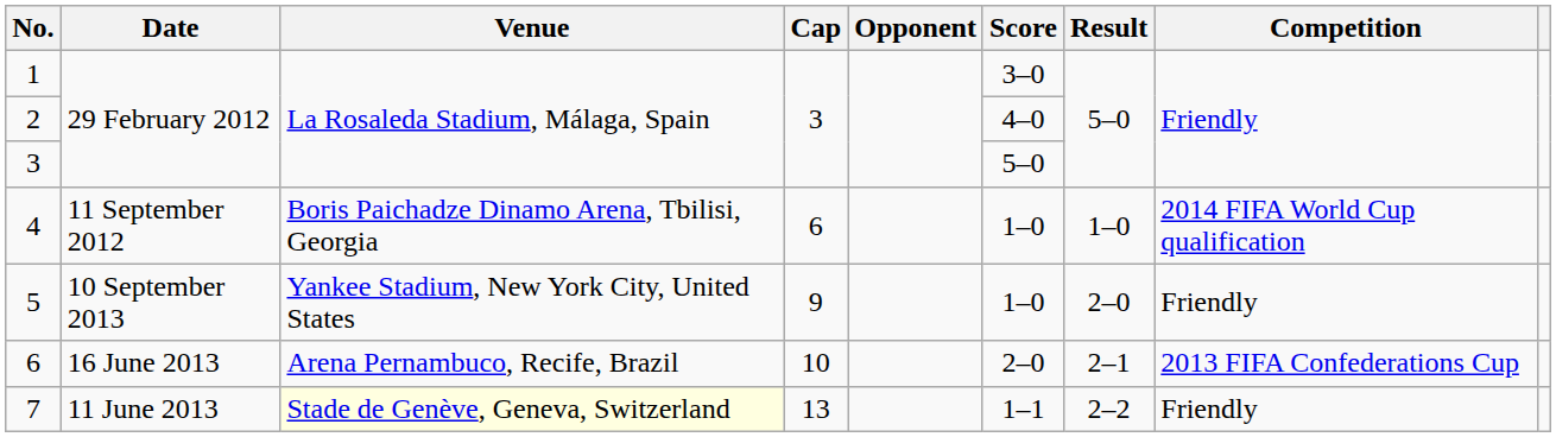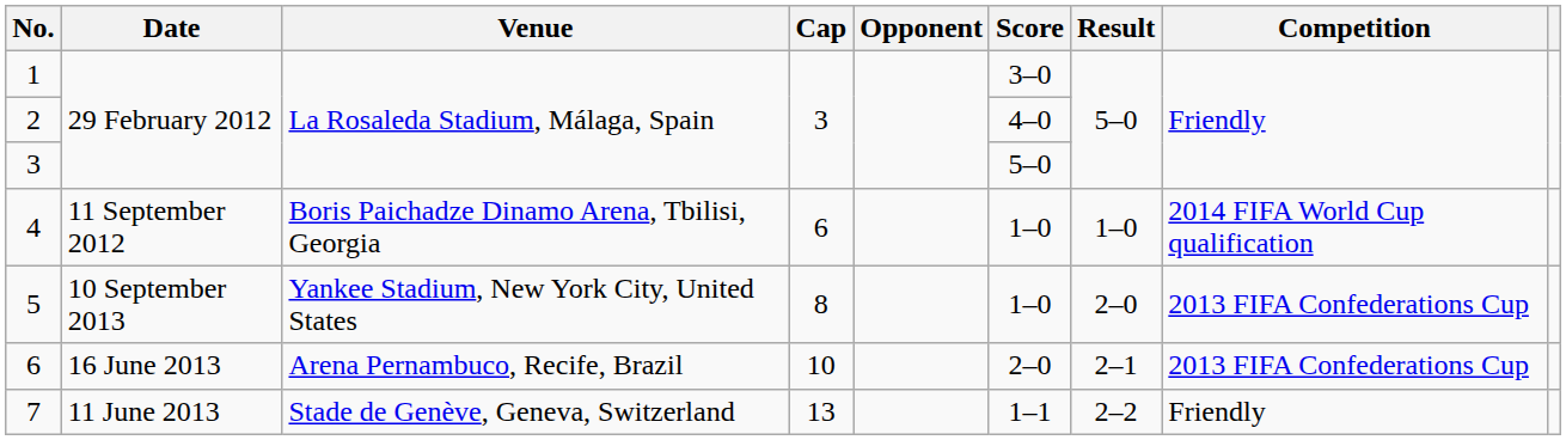5 | Cap: 9 -> 8
5 | Competition: Friendly -> 2013 FIFA Confederations Cup
7 | Venue: lightyellow background -> no background
